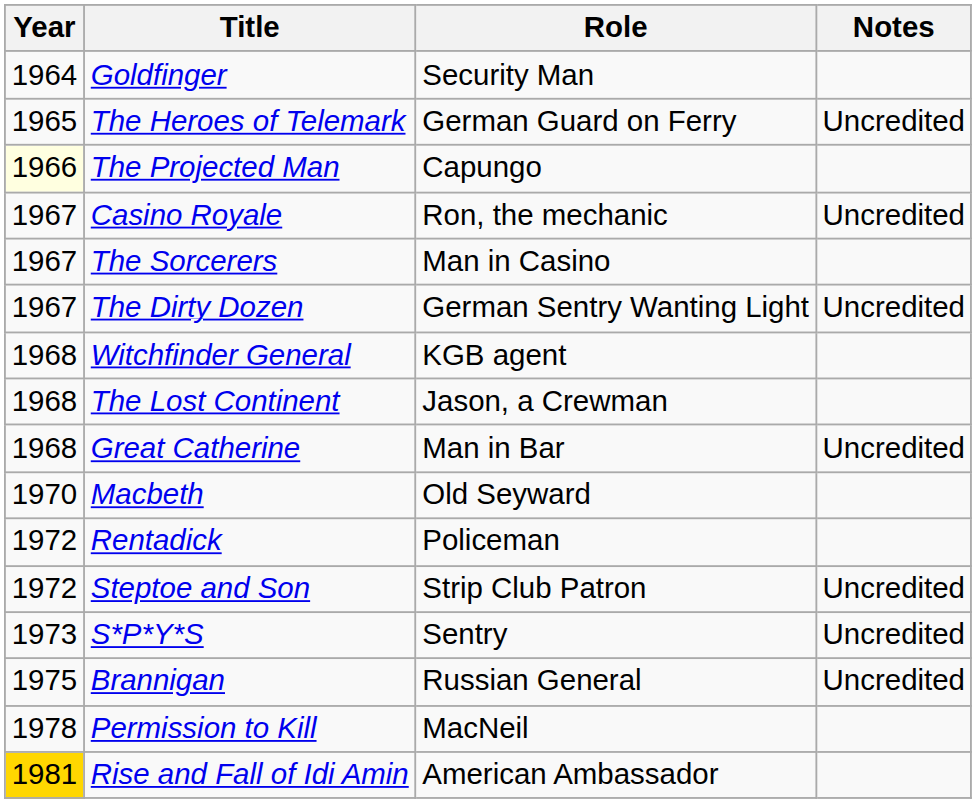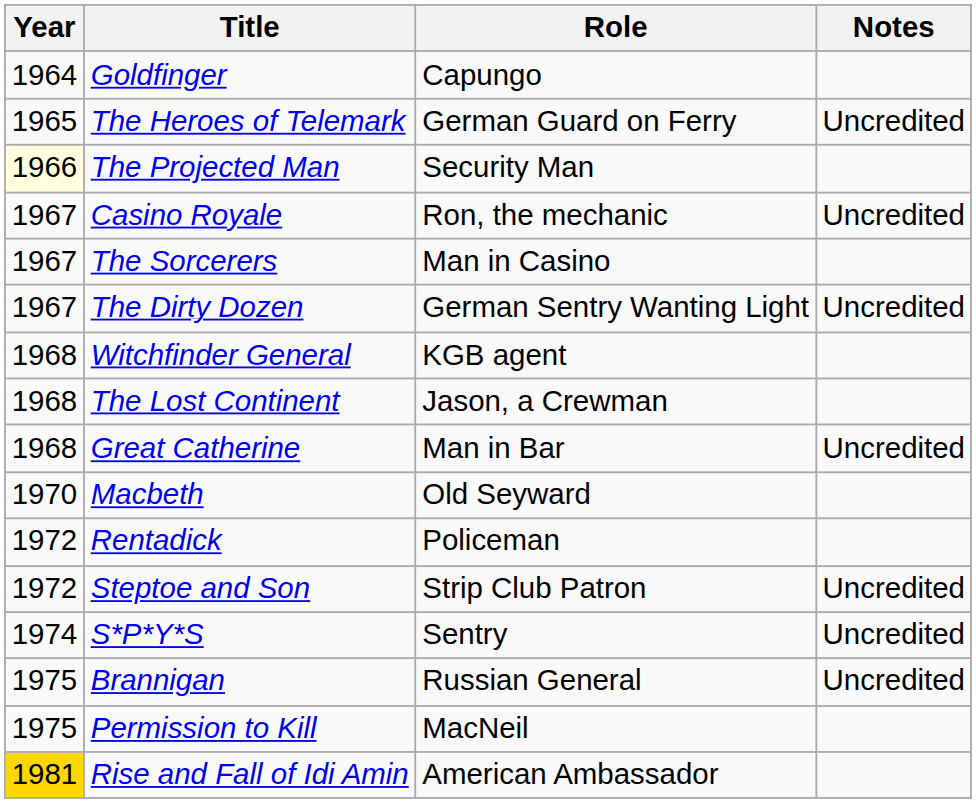Goldfinger | Role: Security Man -> Capungo
The Projected Man | Role: Capungo -> Security Man
S*P*Y*S | Year: 1973 -> 1974
Permission to Kill | Year: 1978 -> 1975
